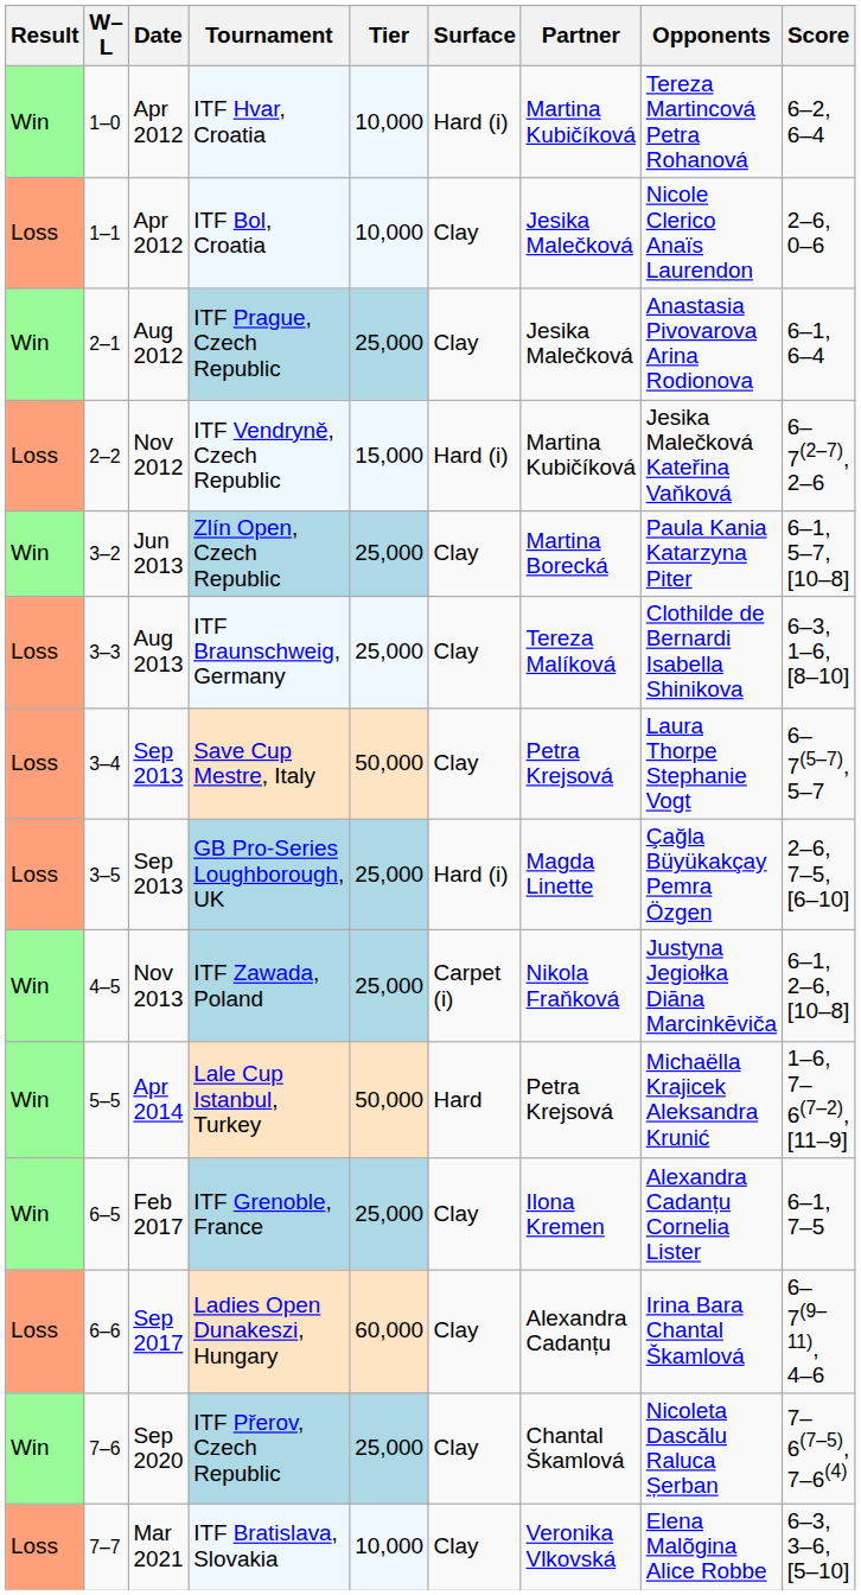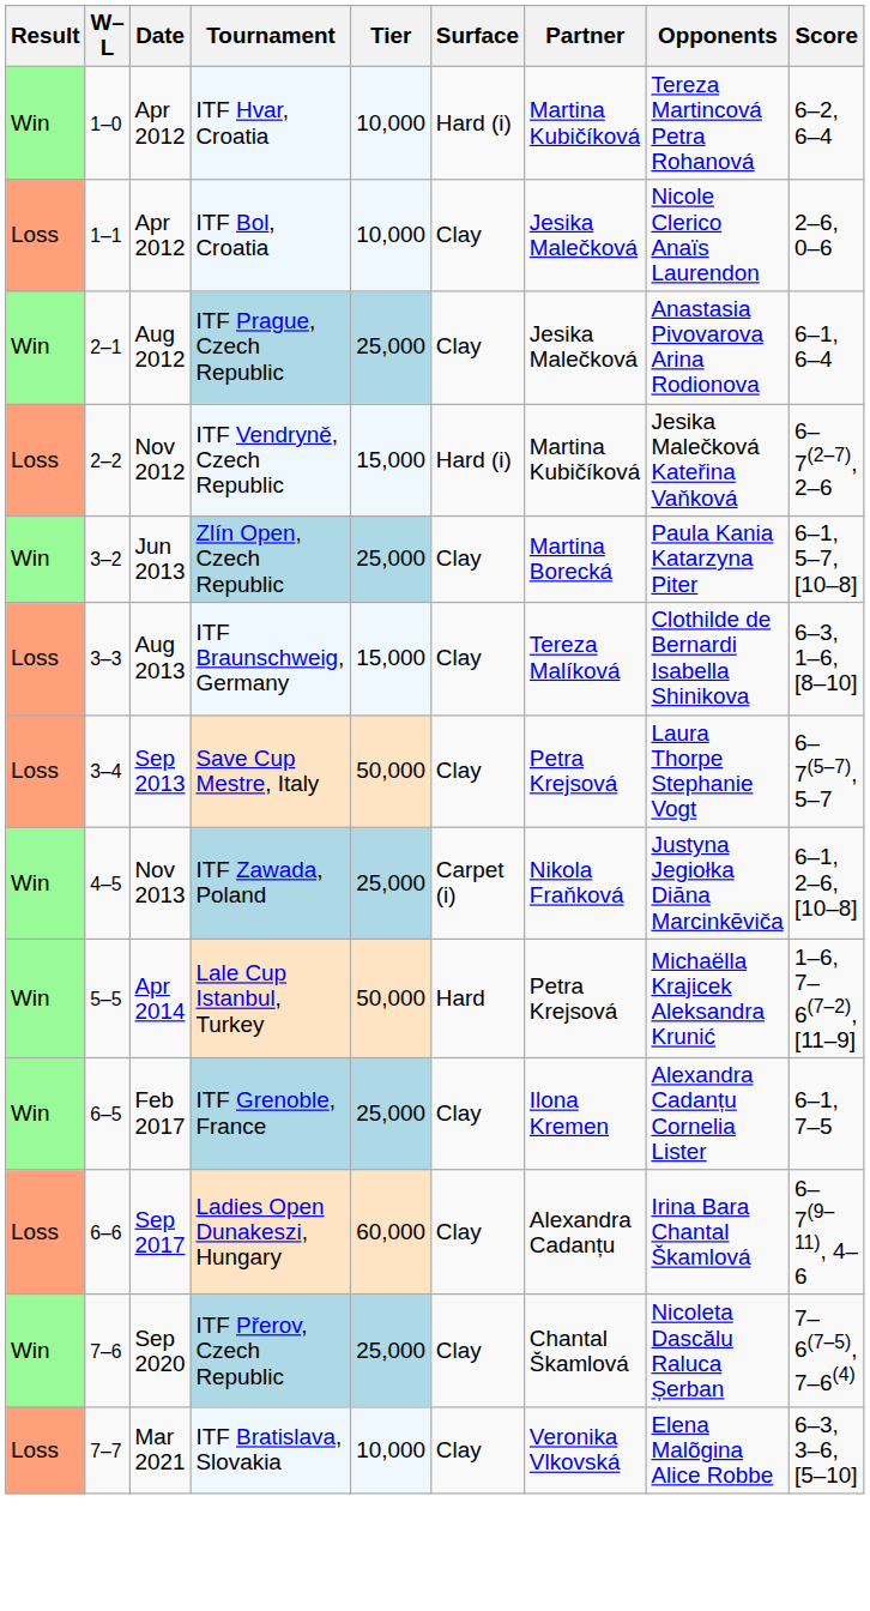ITF Braunschweig, Germany | Tier: 25,000 -> 15,000
- row: Loss | 3–5 | Sep 2013 | GB Pro-Series Loughborough, UK | 25,000 | Hard (i) | Magda Linette | Çağla Büyükakçay Pemra Özgen | 2–6, 7–5, [6–10]
